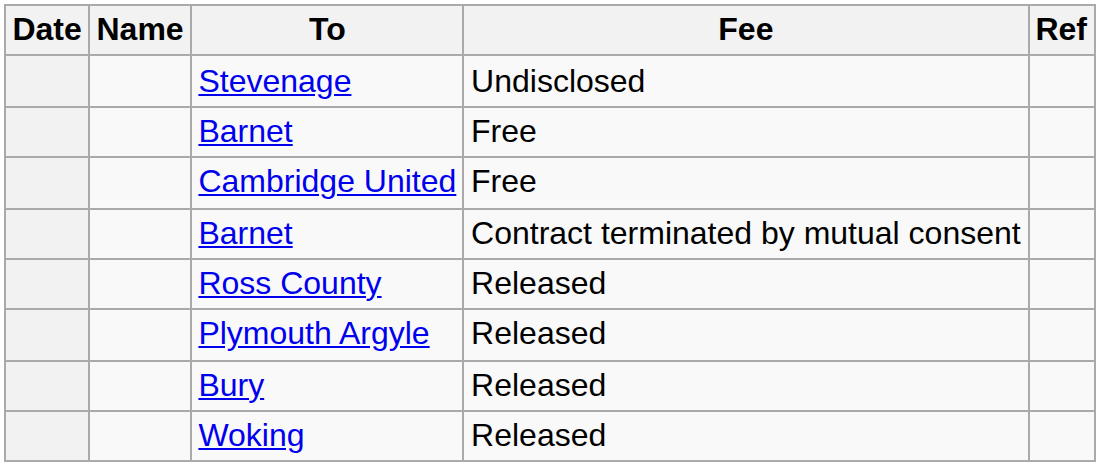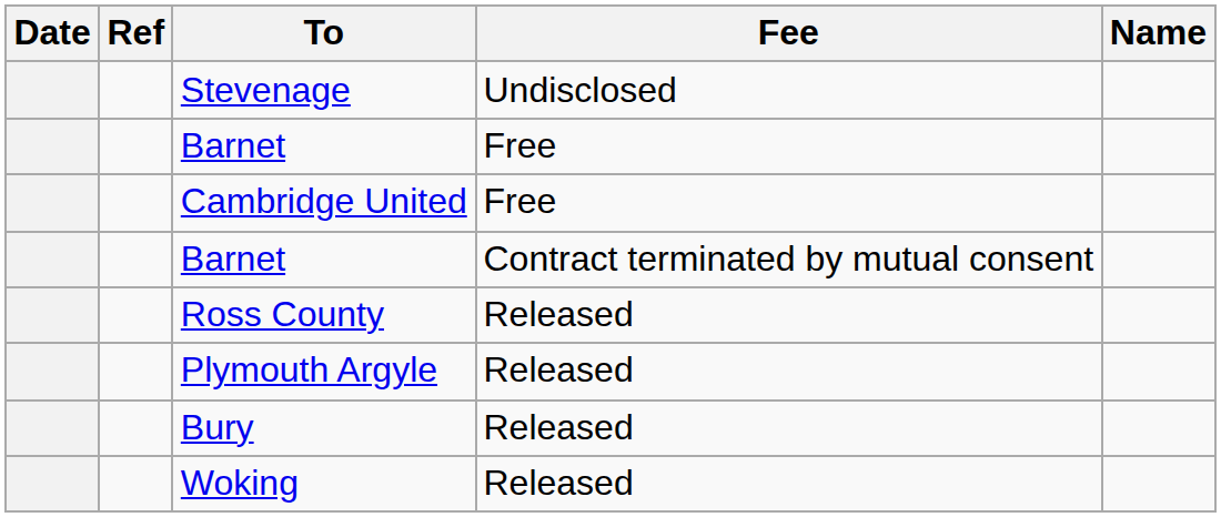columns swapped: Name <-> Ref
